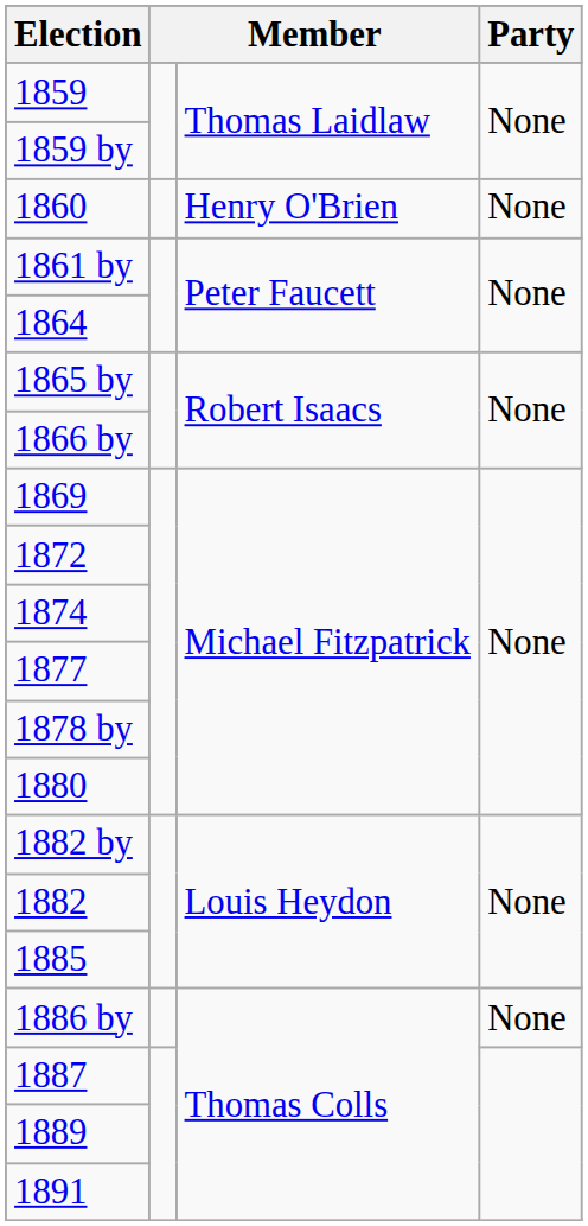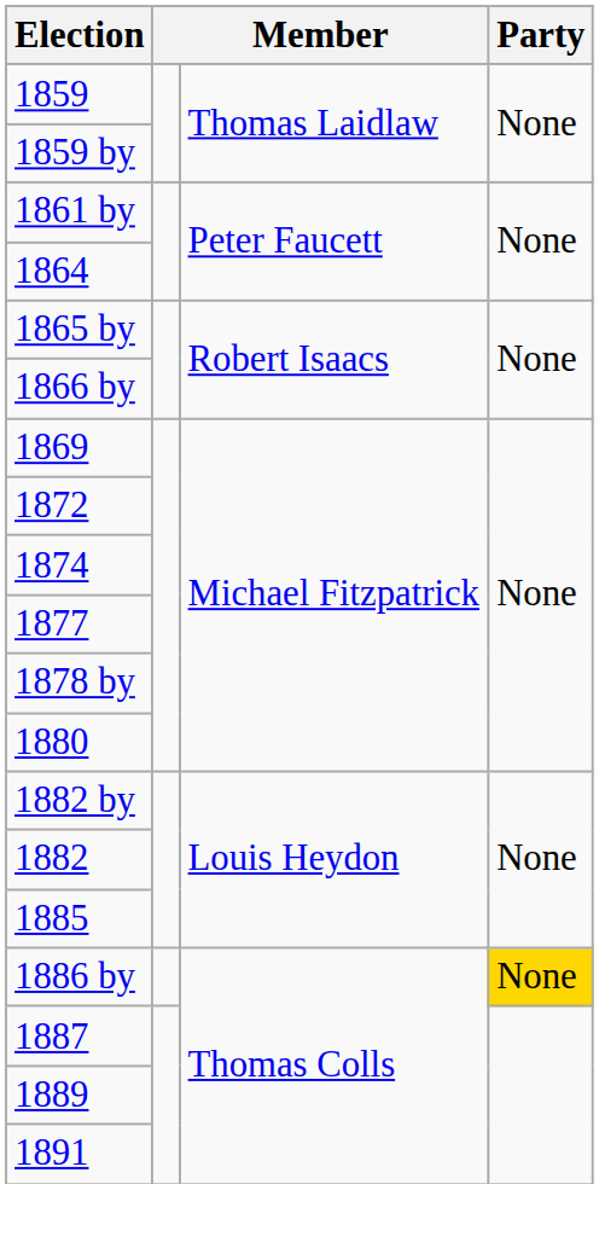- row: 1860 | Henry O'Brien | None
1886 by | Party: no background -> gold background
